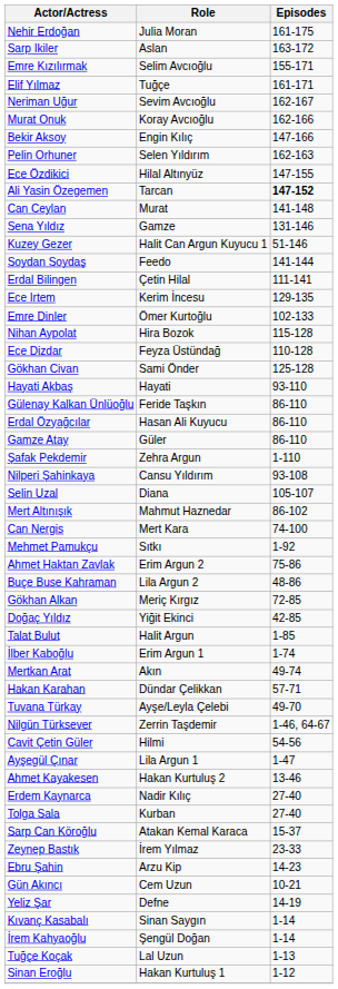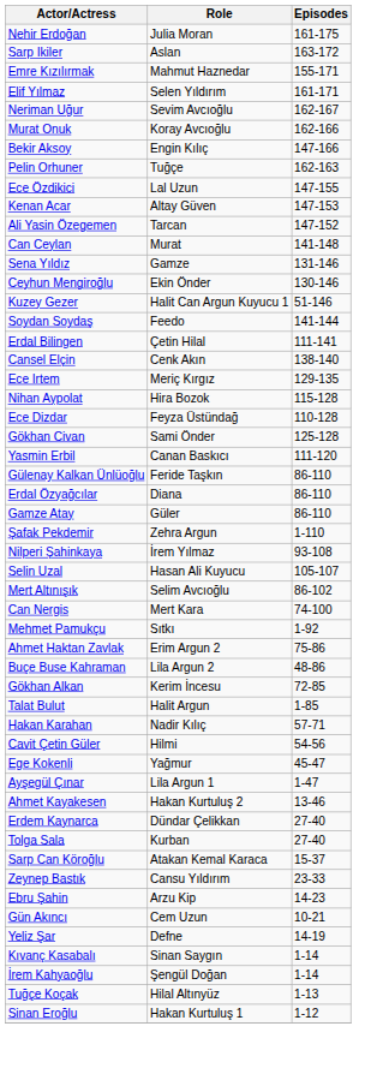Emre Kızılırmak | Role: Selim Avcıoğlu -> Mahmut Haznedar
Elif Yılmaz | Role: Tuğçe -> Selen Yıldırım
Pelin Orhuner | Role: Selen Yıldırım -> Tuğçe
Ece Özdikici | Role: Hilal Altınyüz -> Lal Uzun
+ row: Kenan Acar | Altay Güven | 147-153
Ali Yasin Özegemen | Episodes: bold -> normal
+ row: Ceyhun Mengiroğlu | Ekin Önder | 130-146
+ row: Cansel Elçin | Cenk Akın | 138-140
Ece Irtem | Role: Kerim İncesu -> Meriç Kırgız
- row: Emre Dinler | Ömer Kurtoğlu | 102-133
+ row: Yasmin Erbil | Canan Baskıcı | 111-120
- row: Hayati Akbaş | Hayati | 93-110
Erdal Özyağcılar | Role: Hasan Ali Kuyucu -> Diana
Nilperi Şahinkaya | Role: Cansu Yıldırım -> İrem Yılmaz
Selin Uzal | Role: Diana -> Hasan Ali Kuyucu
Mert Altınışık | Role: Mahmut Haznedar -> Selim Avcıoğlu
Gökhan Alkan | Role: Meriç Kırgız -> Kerim İncesu
- row: Doğaç Yıldız | Yiğit Ekinci | 42-85
- row: İlber Kaboğlu | Erim Argun 1 | 1-74
- row: Mertkan Arat | Akın | 49-74
Hakan Karahan | Role: Dündar Çelikkan -> Nadir Kılıç
- row: Tuvana Türkay | Ayşe/Leyla Çelebi | 49-70
- row: Nilgün Türksever | Zerrin Taşdemir | 1-46, 64-67
+ row: Ege Kokenli | Yağmur | 45-47
Erdem Kaynarca | Role: Nadir Kılıç -> Dündar Çelikkan
Zeynep Bastık | Role: İrem Yılmaz -> Cansu Yıldırım
Tuğçe Koçak | Role: Lal Uzun -> Hilal Altınyüz
